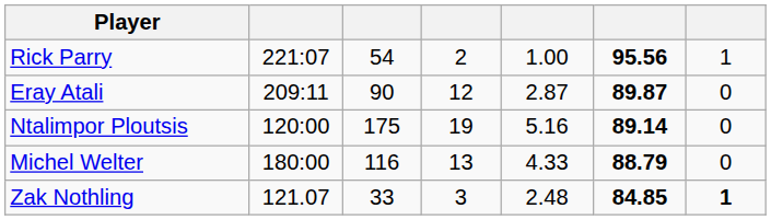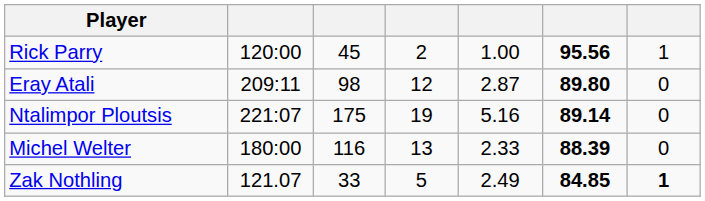Rick Parry | column 2: 221:07 -> 120:00
Rick Parry | column 3: 54 -> 45
Eray Atali | column 3: 90 -> 98
Eray Atali | column 6: 89.87 -> 89.80
Ntalimpor Ploutsis | column 2: 120:00 -> 221:07
Michel Welter | column 5: 4.33 -> 2.33
Michel Welter | column 6: 88.79 -> 88.39
Zak Nothling | column 4: 3 -> 5
Zak Nothling | column 5: 2.48 -> 2.49
